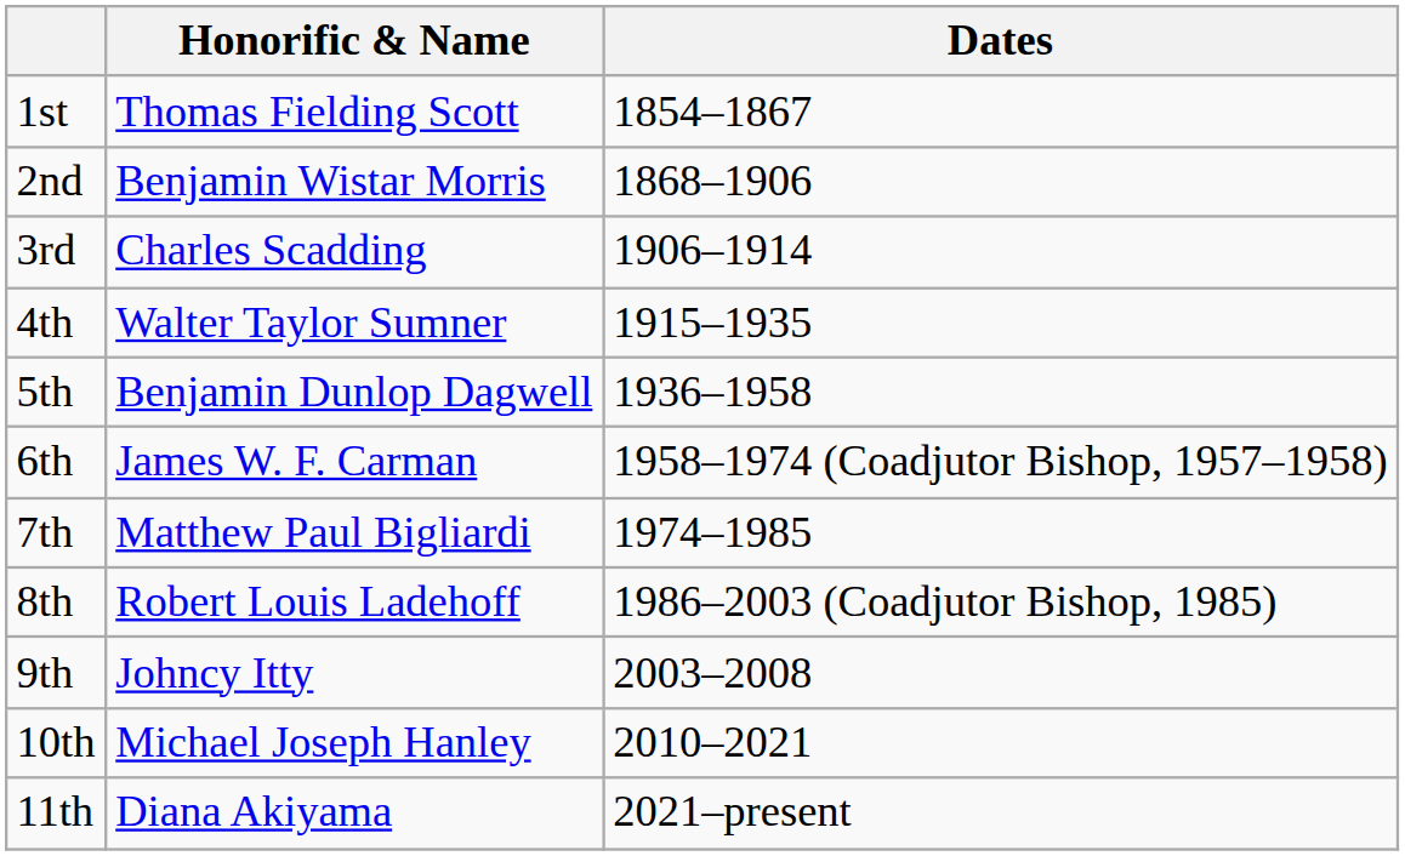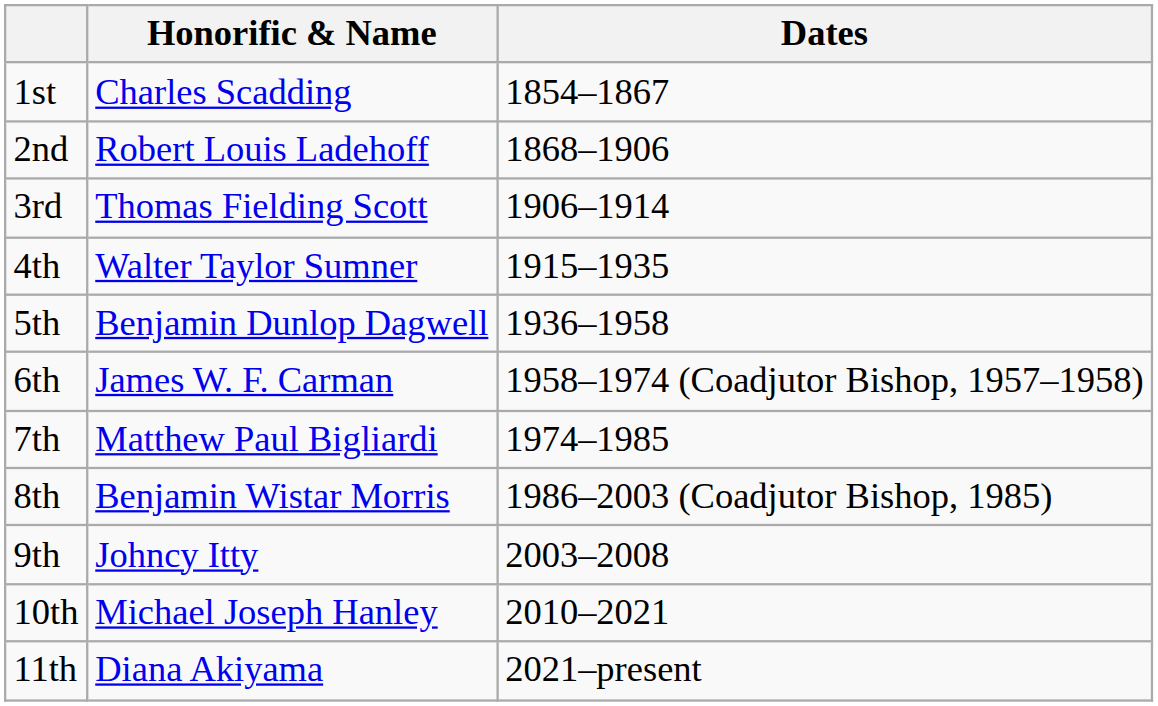1st | Honorific & Name: Thomas Fielding Scott -> Charles Scadding
2nd | Honorific & Name: Benjamin Wistar Morris -> Robert Louis Ladehoff
3rd | Honorific & Name: Charles Scadding -> Thomas Fielding Scott
8th | Honorific & Name: Robert Louis Ladehoff -> Benjamin Wistar Morris
